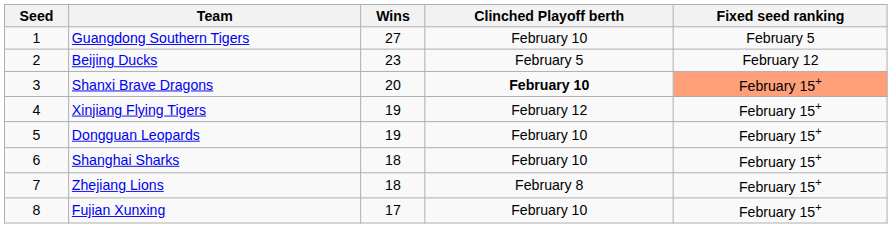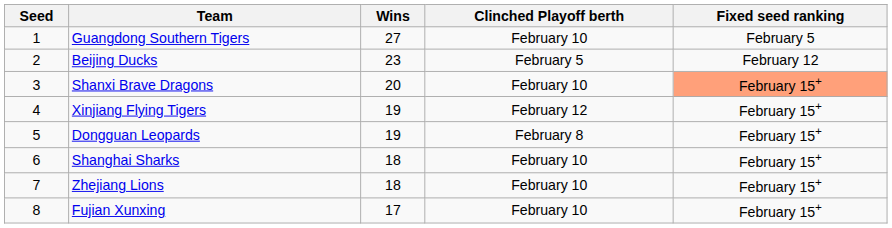Shanxi Brave Dragons | Clinched Playoff berth: bold -> normal
Dongguan Leopards | Clinched Playoff berth: February 10 -> February 8
Zhejiang Lions | Clinched Playoff berth: February 8 -> February 10
